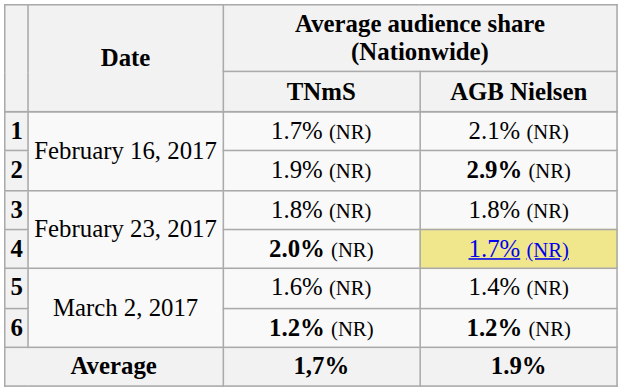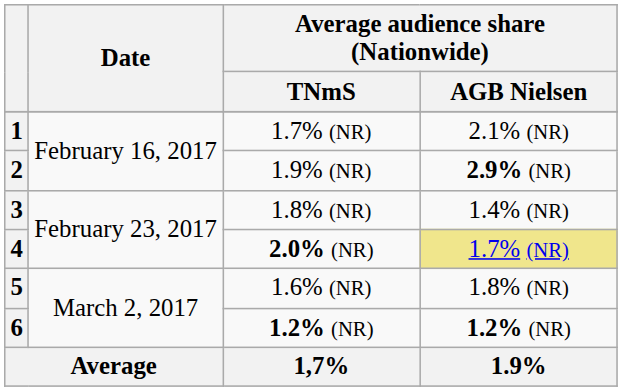3 | Average audience share (Nationwide) / AGB Nielsen: 1.8% (NR) -> 1.4% (NR)
5 | Average audience share (Nationwide) / AGB Nielsen: 1.4% (NR) -> 1.8% (NR)
